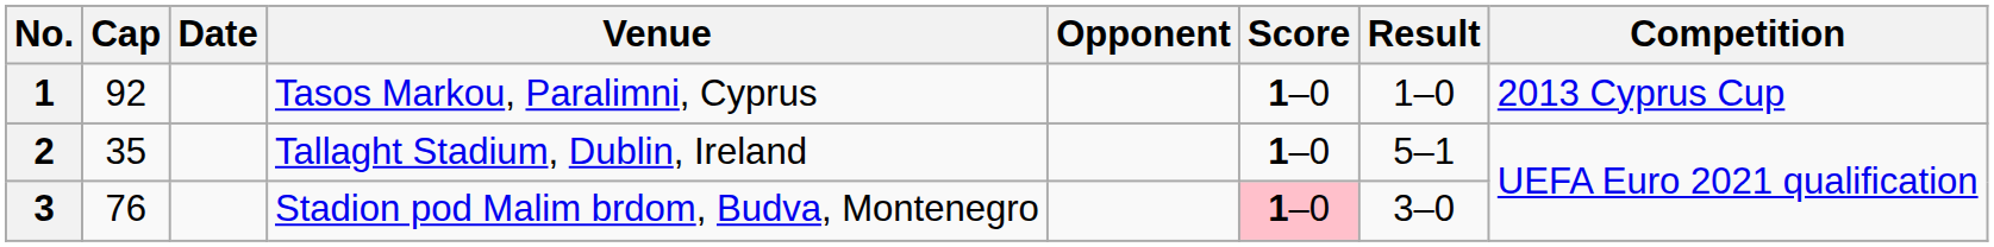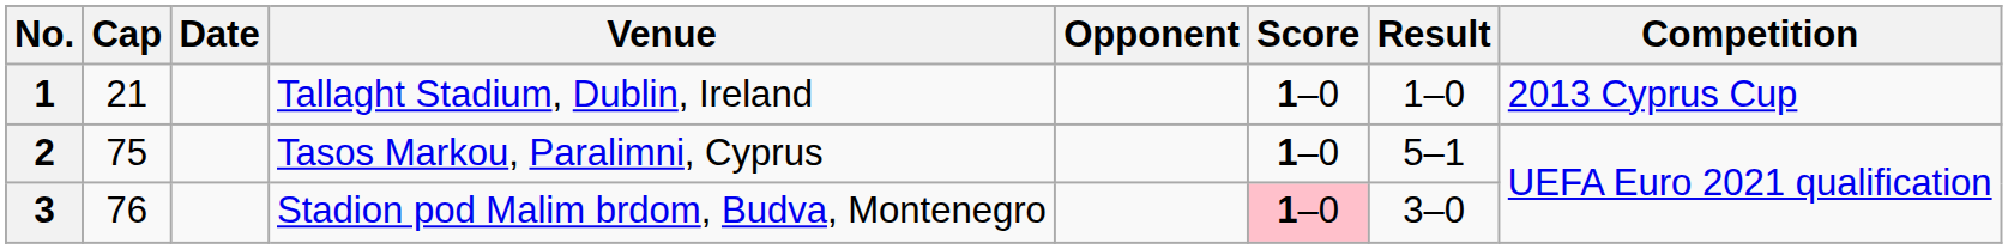1 | Cap: 92 -> 21
1 | Venue: Tasos Markou, Paralimni, Cyprus -> Tallaght Stadium, Dublin, Ireland
2 | Cap: 35 -> 75
2 | Venue: Tallaght Stadium, Dublin, Ireland -> Tasos Markou, Paralimni, Cyprus
